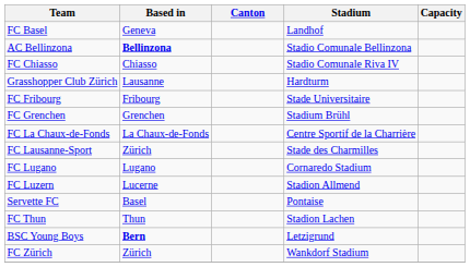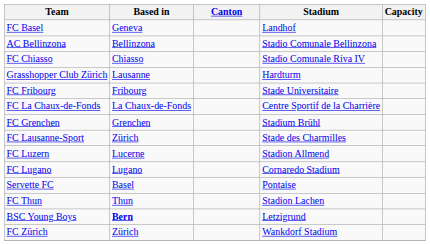AC Bellinzona | Based in: bold -> normal
rows swapped: FC Grenchen <-> FC La Chaux-de-Fonds
rows swapped: FC Lugano <-> FC Luzern
